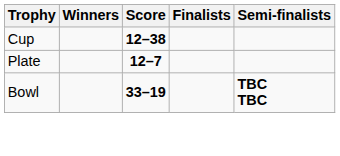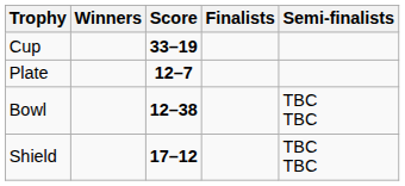Cup | Score: 12–38 -> 33–19
Bowl | Score: 33–19 -> 12–38
Bowl | Semi-finalists: bold -> normal
+ row: Shield | 17–12 | TBC TBC
